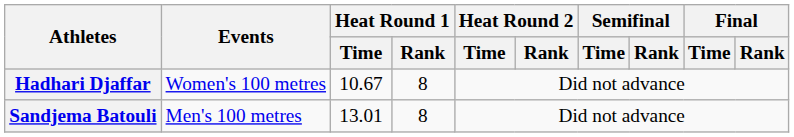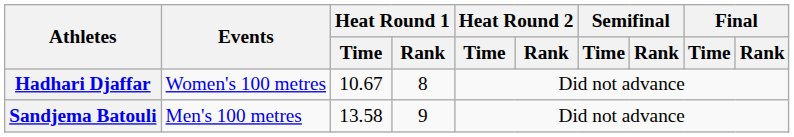Sandjema Batouli | Heat Round 1 / Time: 13.01 -> 13.58
Sandjema Batouli | Heat Round 1 / Rank: 8 -> 9
